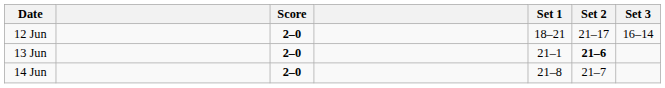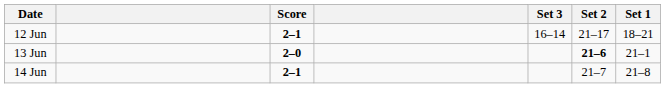columns swapped: Set 1 <-> Set 3
12 Jun | Score: 2–0 -> 2–1
14 Jun | Score: 2–0 -> 2–1
